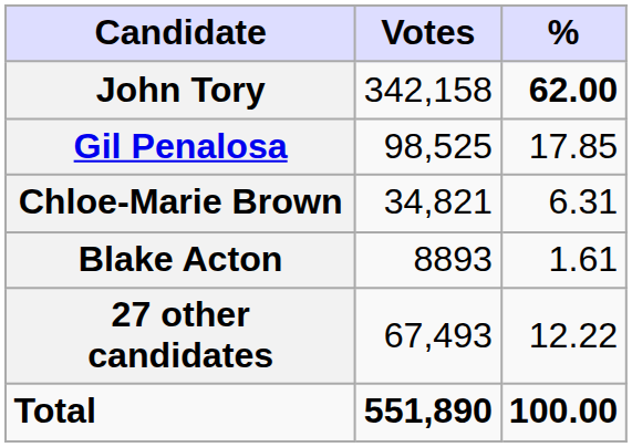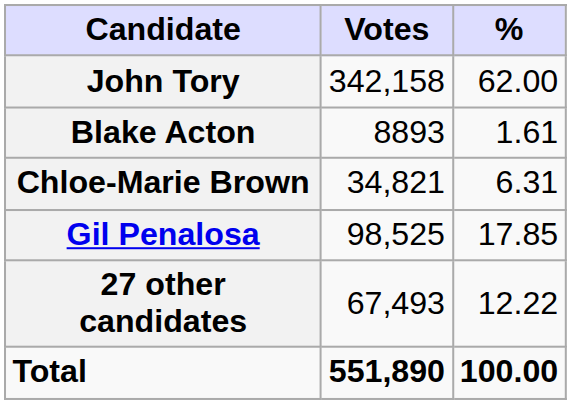John Tory | %: bold -> normal
rows swapped: Gil Penalosa <-> Blake Acton
